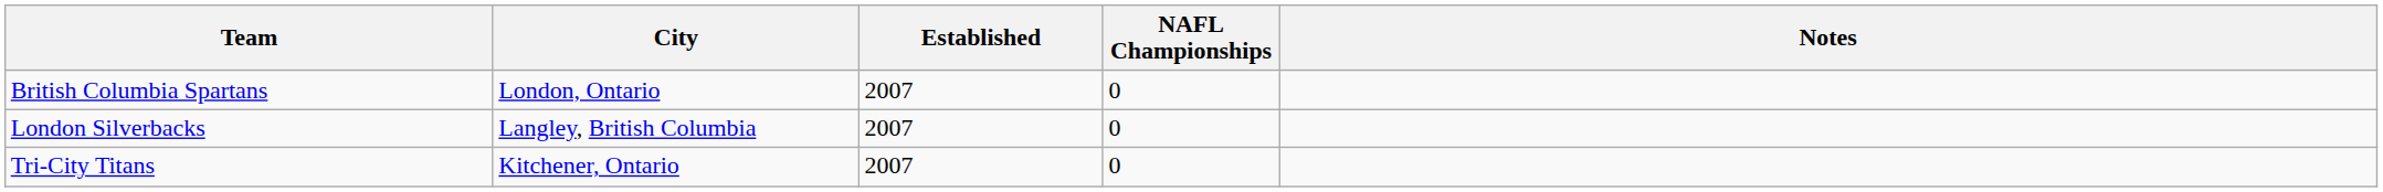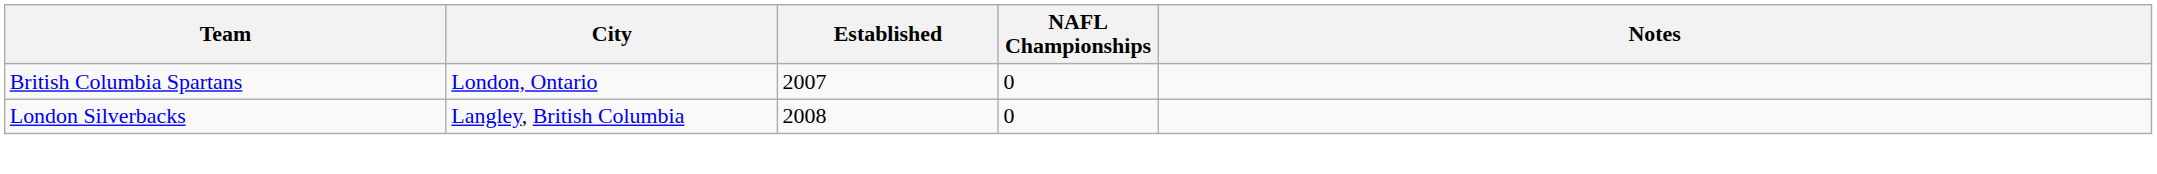London Silverbacks | Established: 2007 -> 2008
- row: Tri-City Titans | Kitchener, Ontario | 2007 | 0
